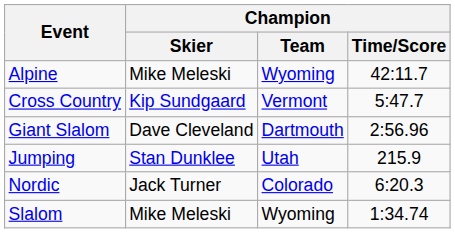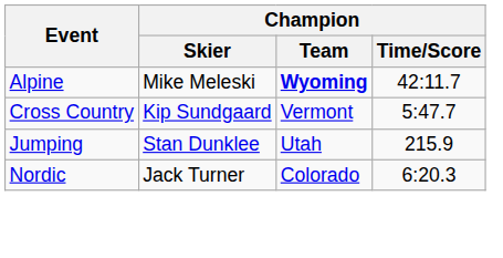Alpine | Champion / Team: normal -> bold
- row: Giant Slalom | Dave Cleveland | Dartmouth | 2:56.96
- row: Slalom | Mike Meleski | Wyoming | 1:34.74
